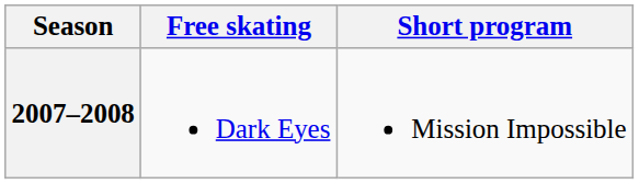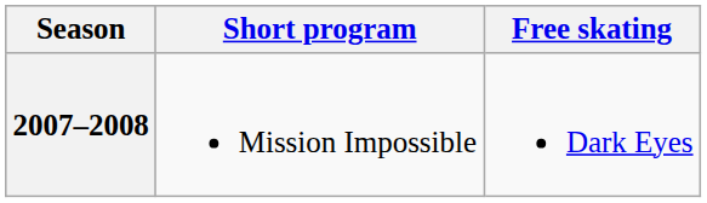columns swapped: Short program <-> Free skating
